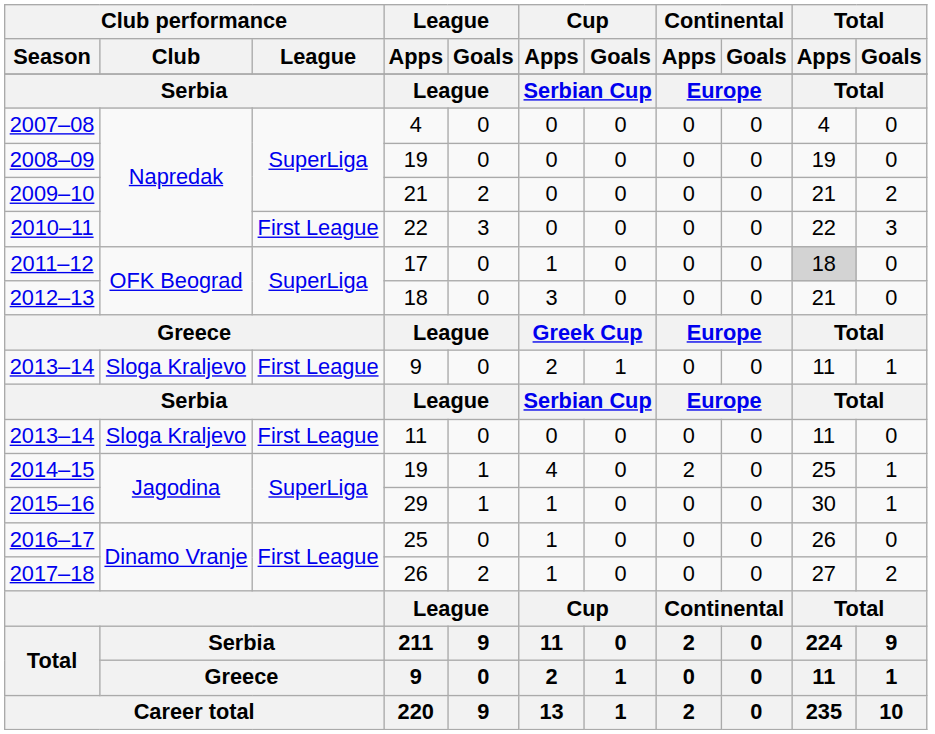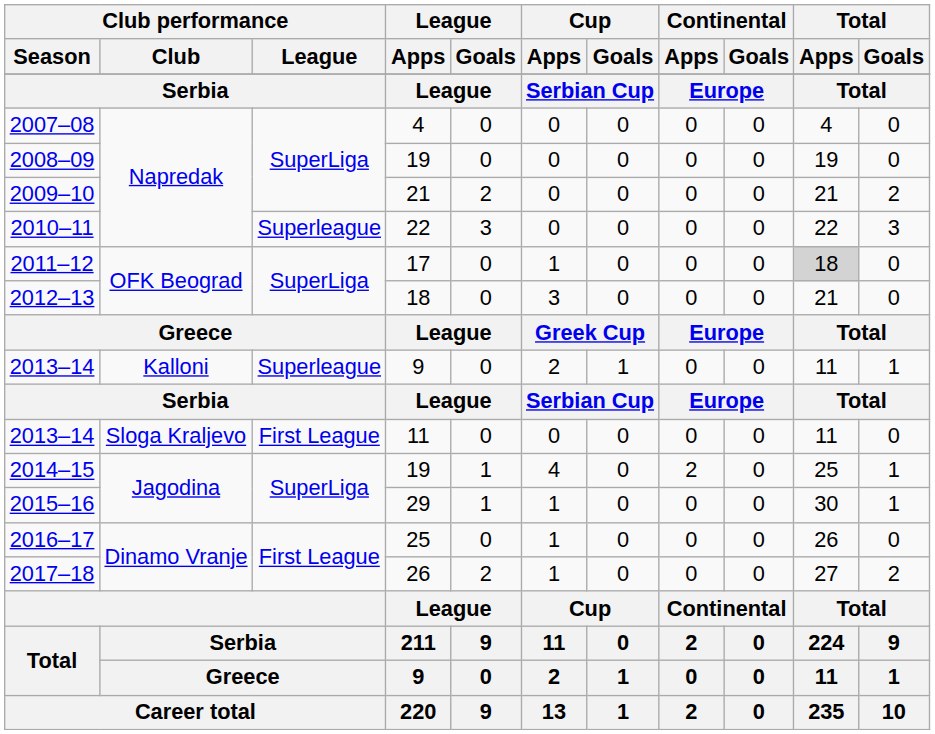2010–11 | Club performance / League: First League -> Superleague
2013–14 / 9 | Club performance / Club: Sloga Kraljevo -> Kalloni
2013–14 / 9 | Club performance / League: First League -> Superleague
